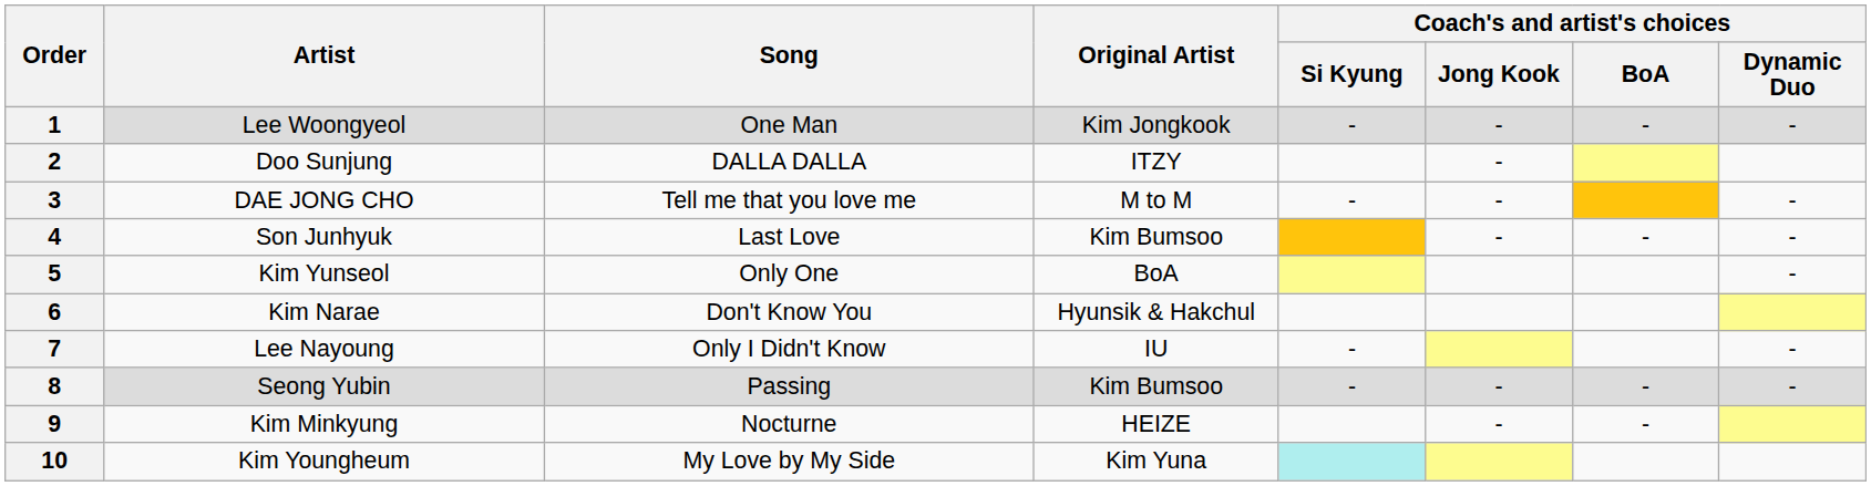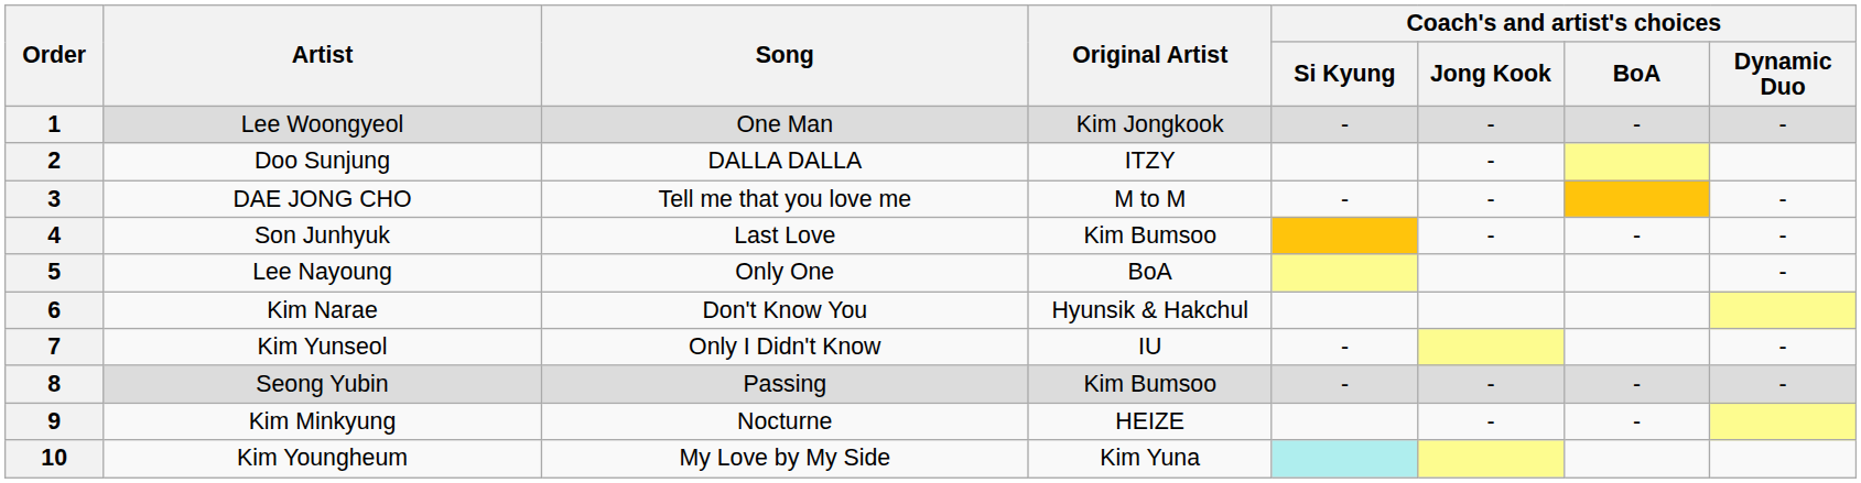5 | Artist: Kim Yunseol -> Lee Nayoung
7 | Artist: Lee Nayoung -> Kim Yunseol
